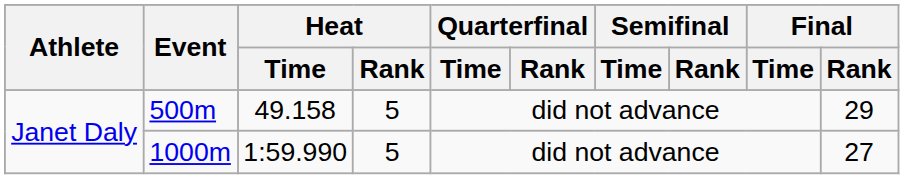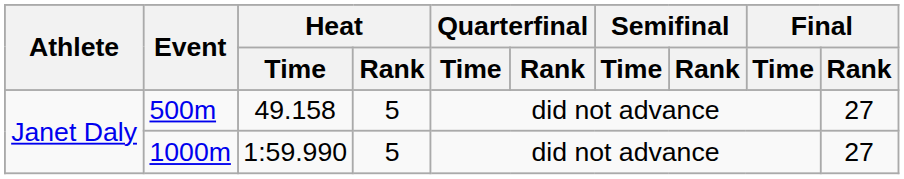500m | Final / Rank: 29 -> 27
